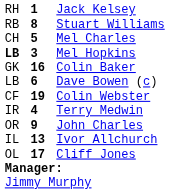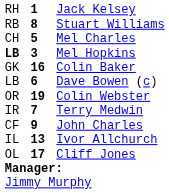Colin Webster | column 1: CF -> OR
Terry Medwin | column 2: 4 -> 7
John Charles | column 1: OR -> CF
